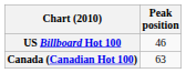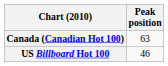rows swapped: Canada (Canadian Hot 100) <-> US Billboard Hot 100
